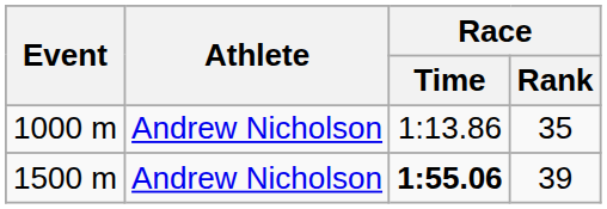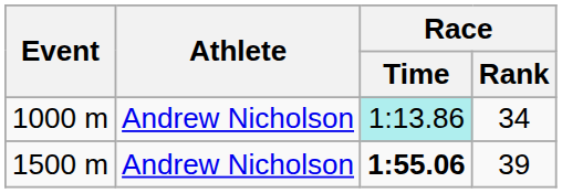1000 m | Race / Time: no background -> paleturquoise background
1000 m | Race / Rank: 35 -> 34
